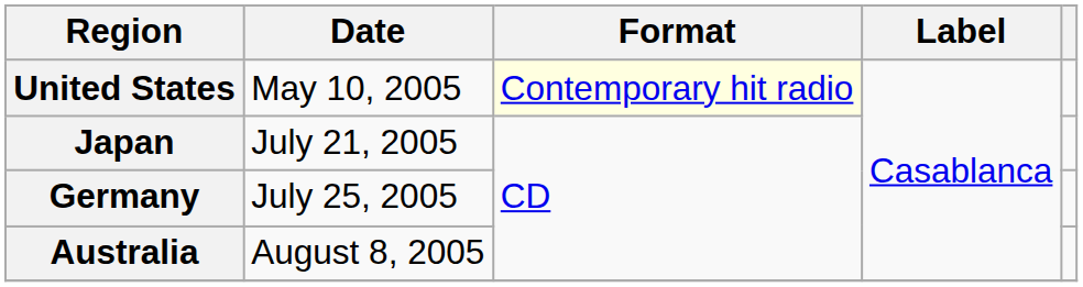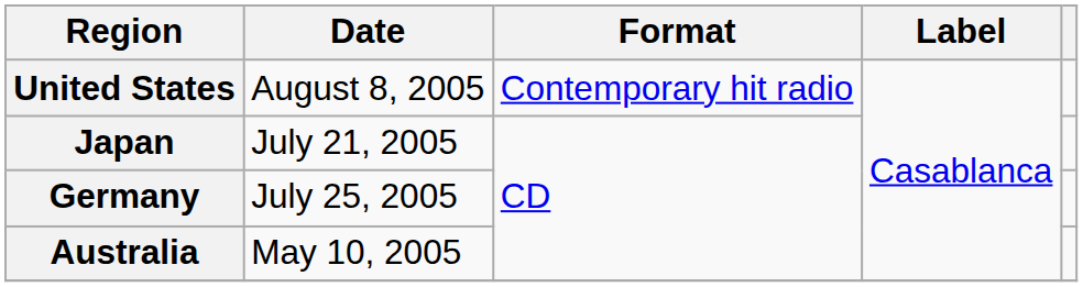United States | Date: May 10, 2005 -> August 8, 2005
United States | Format: lightyellow background -> no background
Australia | Date: August 8, 2005 -> May 10, 2005
